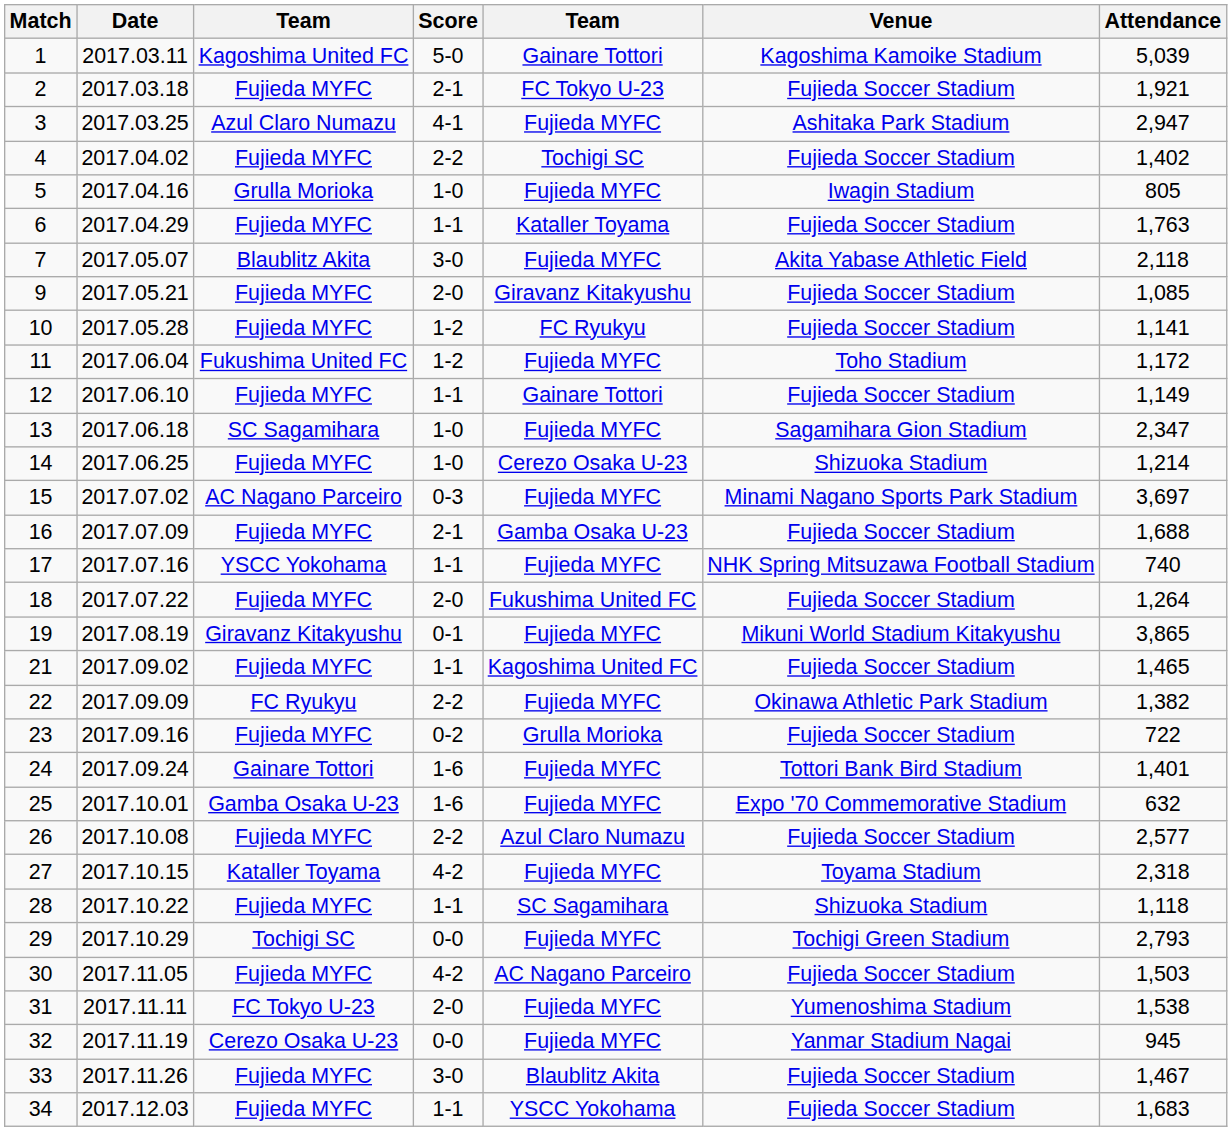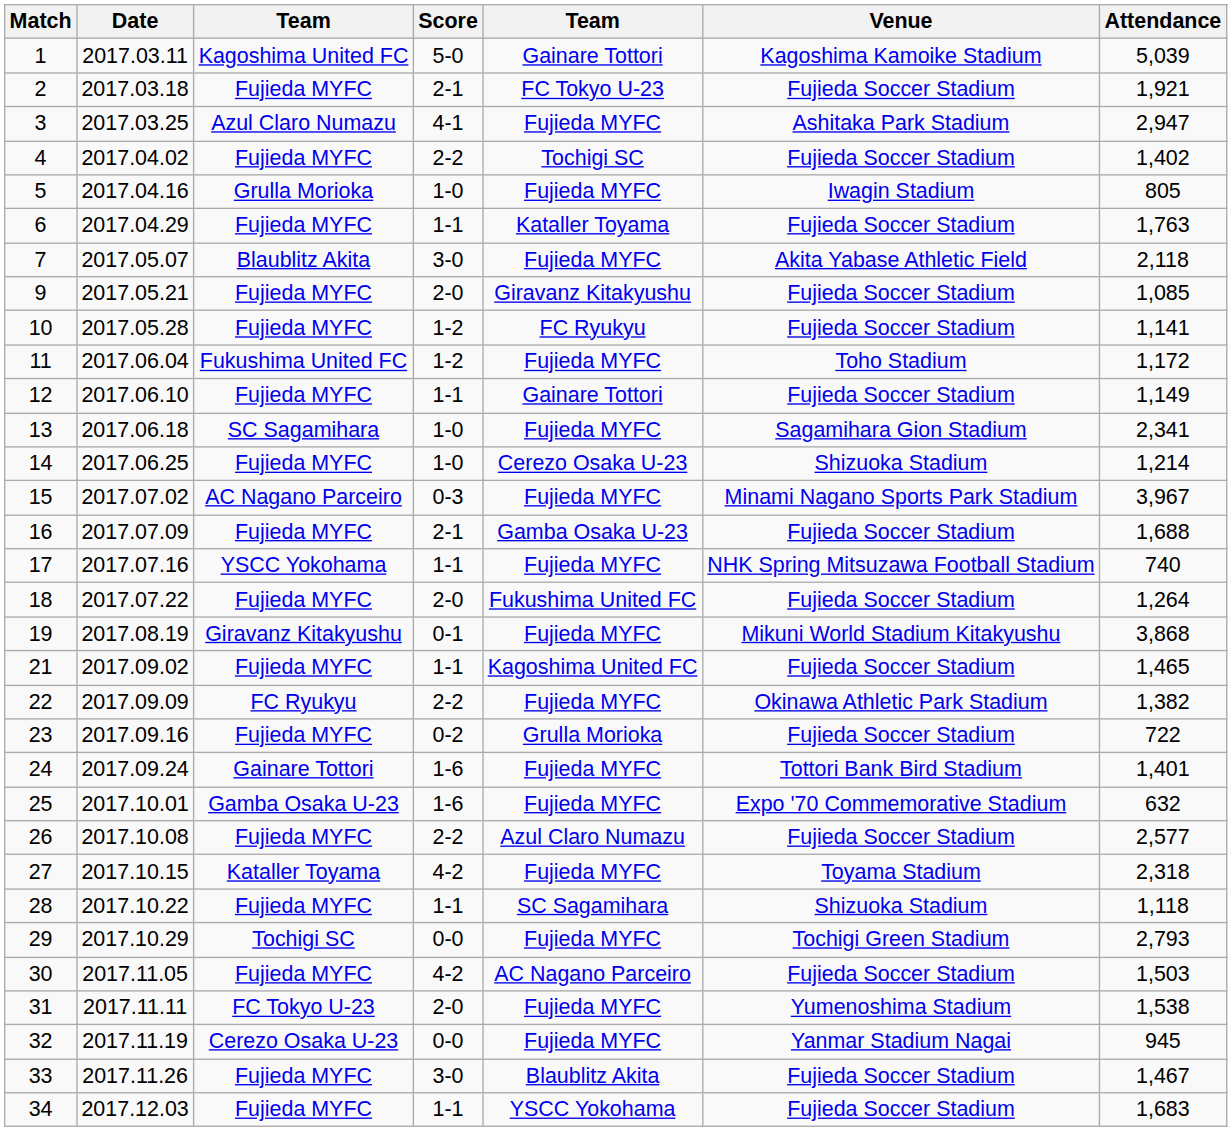13 | Attendance: 2,347 -> 2,341
15 | Attendance: 3,697 -> 3,967
19 | Attendance: 3,865 -> 3,868
